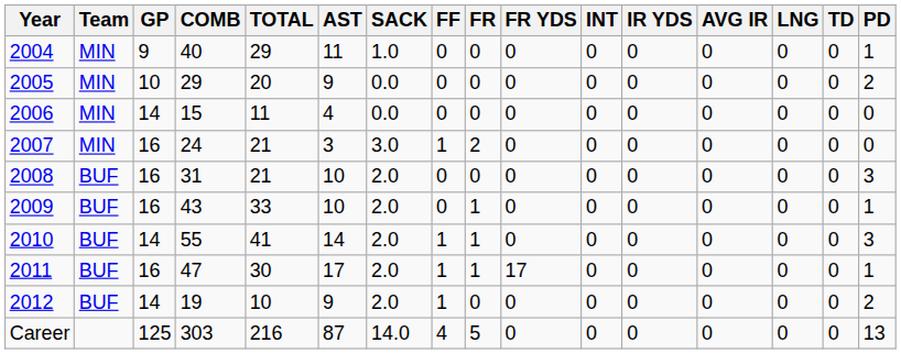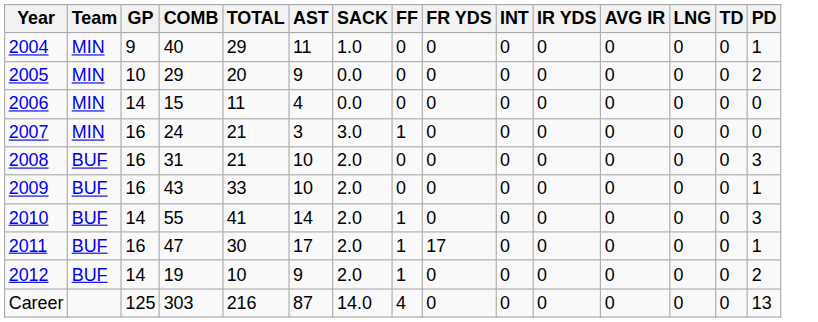- column: FR | 0 | 0 | 0 | 2 | 0 | 1 | 1 | 1 | 0 | 5
